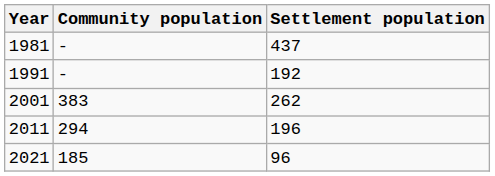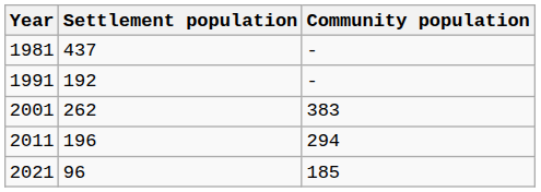columns swapped: Settlement population <-> Community population
